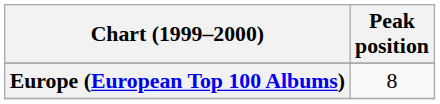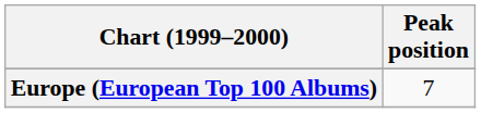Europe (European Top 100 Albums) | Peak position: 8 -> 7
